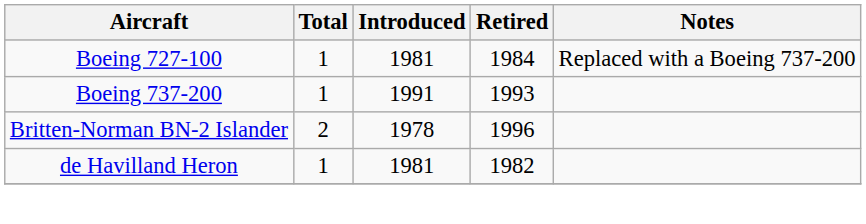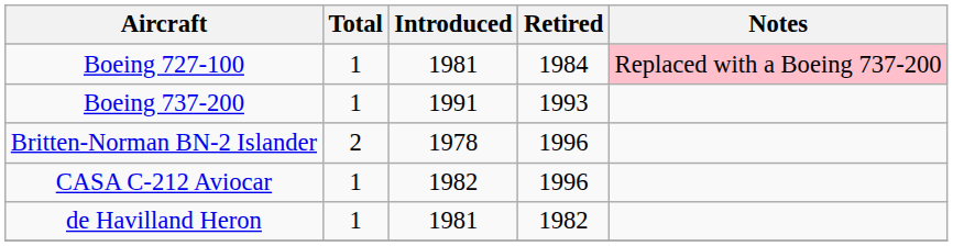Boeing 727-100 | Notes: no background -> pink background
+ row: CASA C-212 Aviocar | 1 | 1982 | 1996
